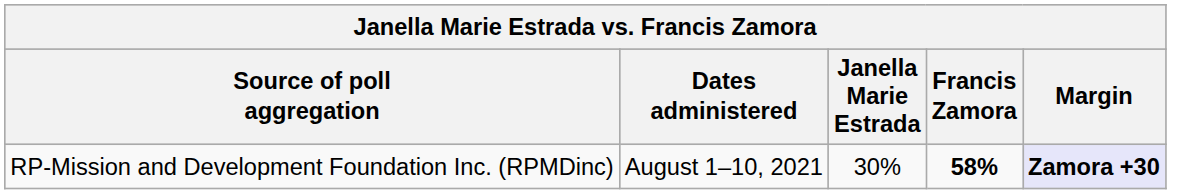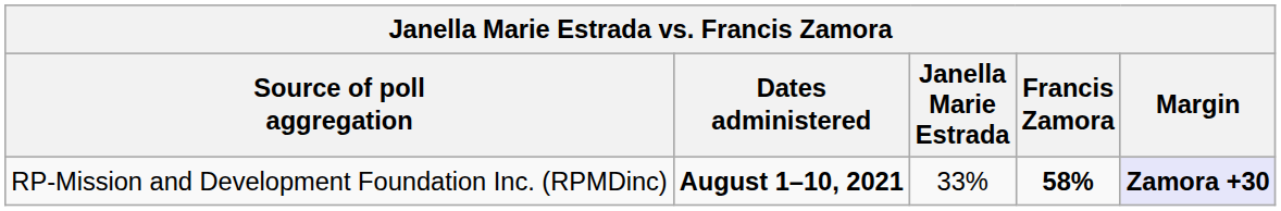RP-Mission and Development Foundation Inc. (RPMDinc) | Dates administered: normal -> bold
RP-Mission and Development Foundation Inc. (RPMDinc) | Janella Marie Estrada: 30% -> 33%
